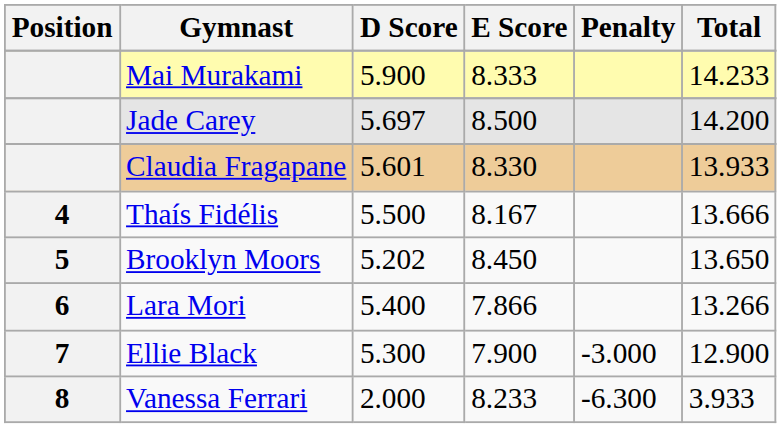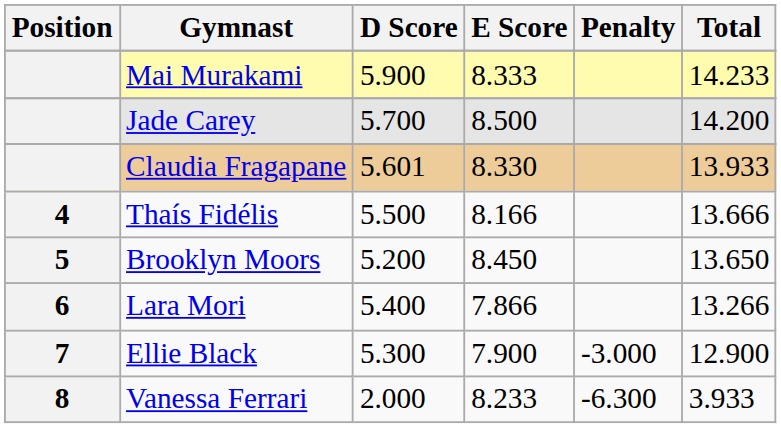Jade Carey | D Score: 5.697 -> 5.700
Thaís Fidélis | E Score: 8.167 -> 8.166
Brooklyn Moors | D Score: 5.202 -> 5.200
